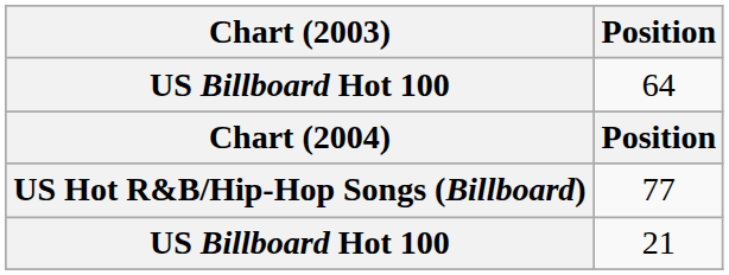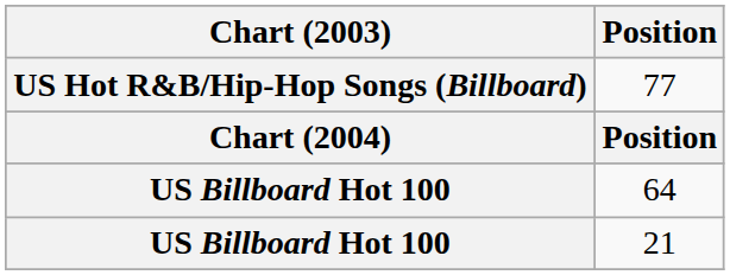rows swapped: 77 <-> 64
